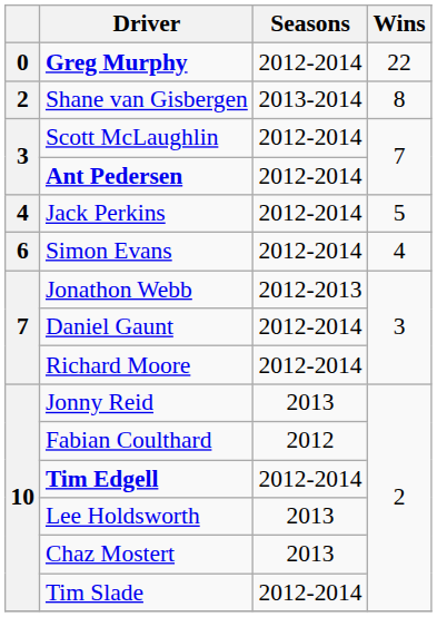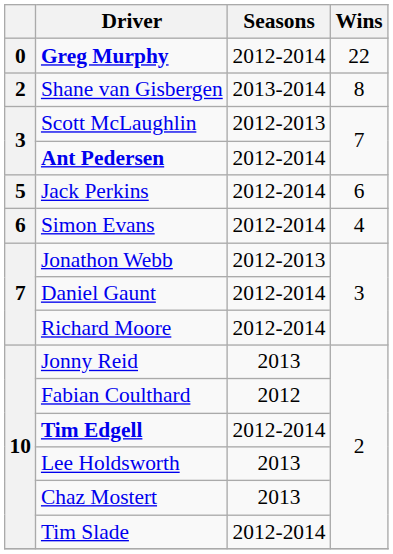Scott McLaughlin | Seasons: 2012-2014 -> 2012-2013
Jack Perkins | column 1: 4 -> 5
Jack Perkins | Wins: 5 -> 6
